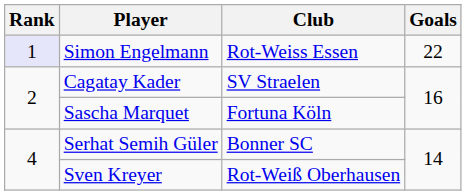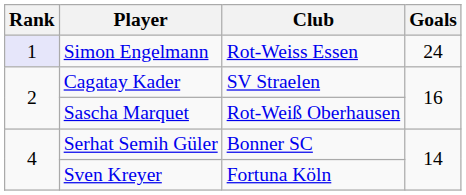Simon Engelmann | Goals: 22 -> 24
Sascha Marquet | Club: Fortuna Köln -> Rot-Weiß Oberhausen
Sven Kreyer | Club: Rot-Weiß Oberhausen -> Fortuna Köln
